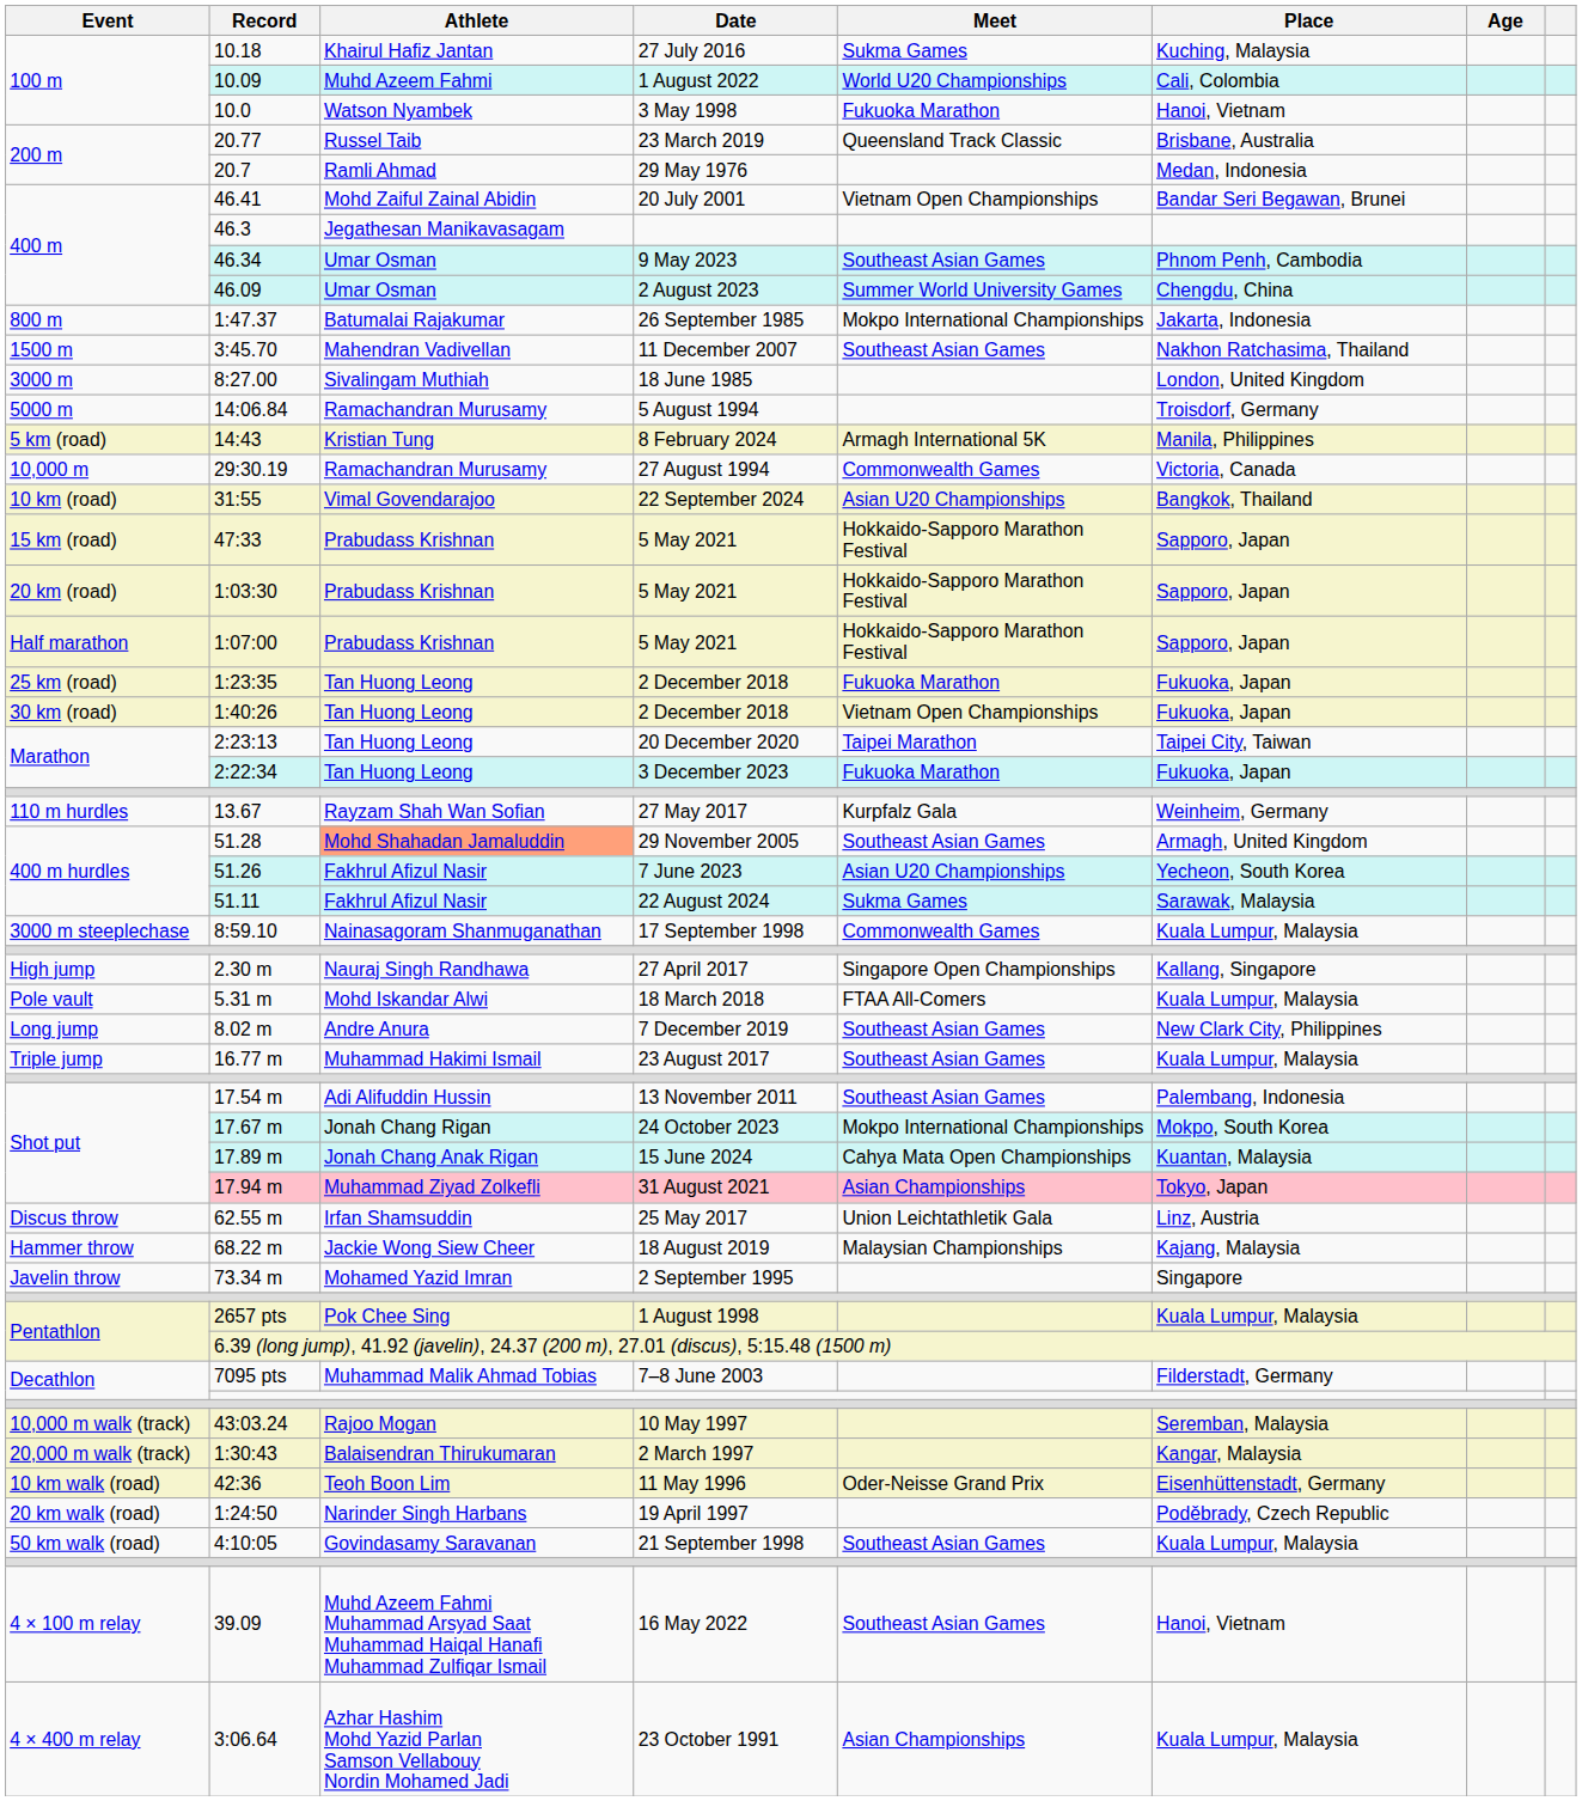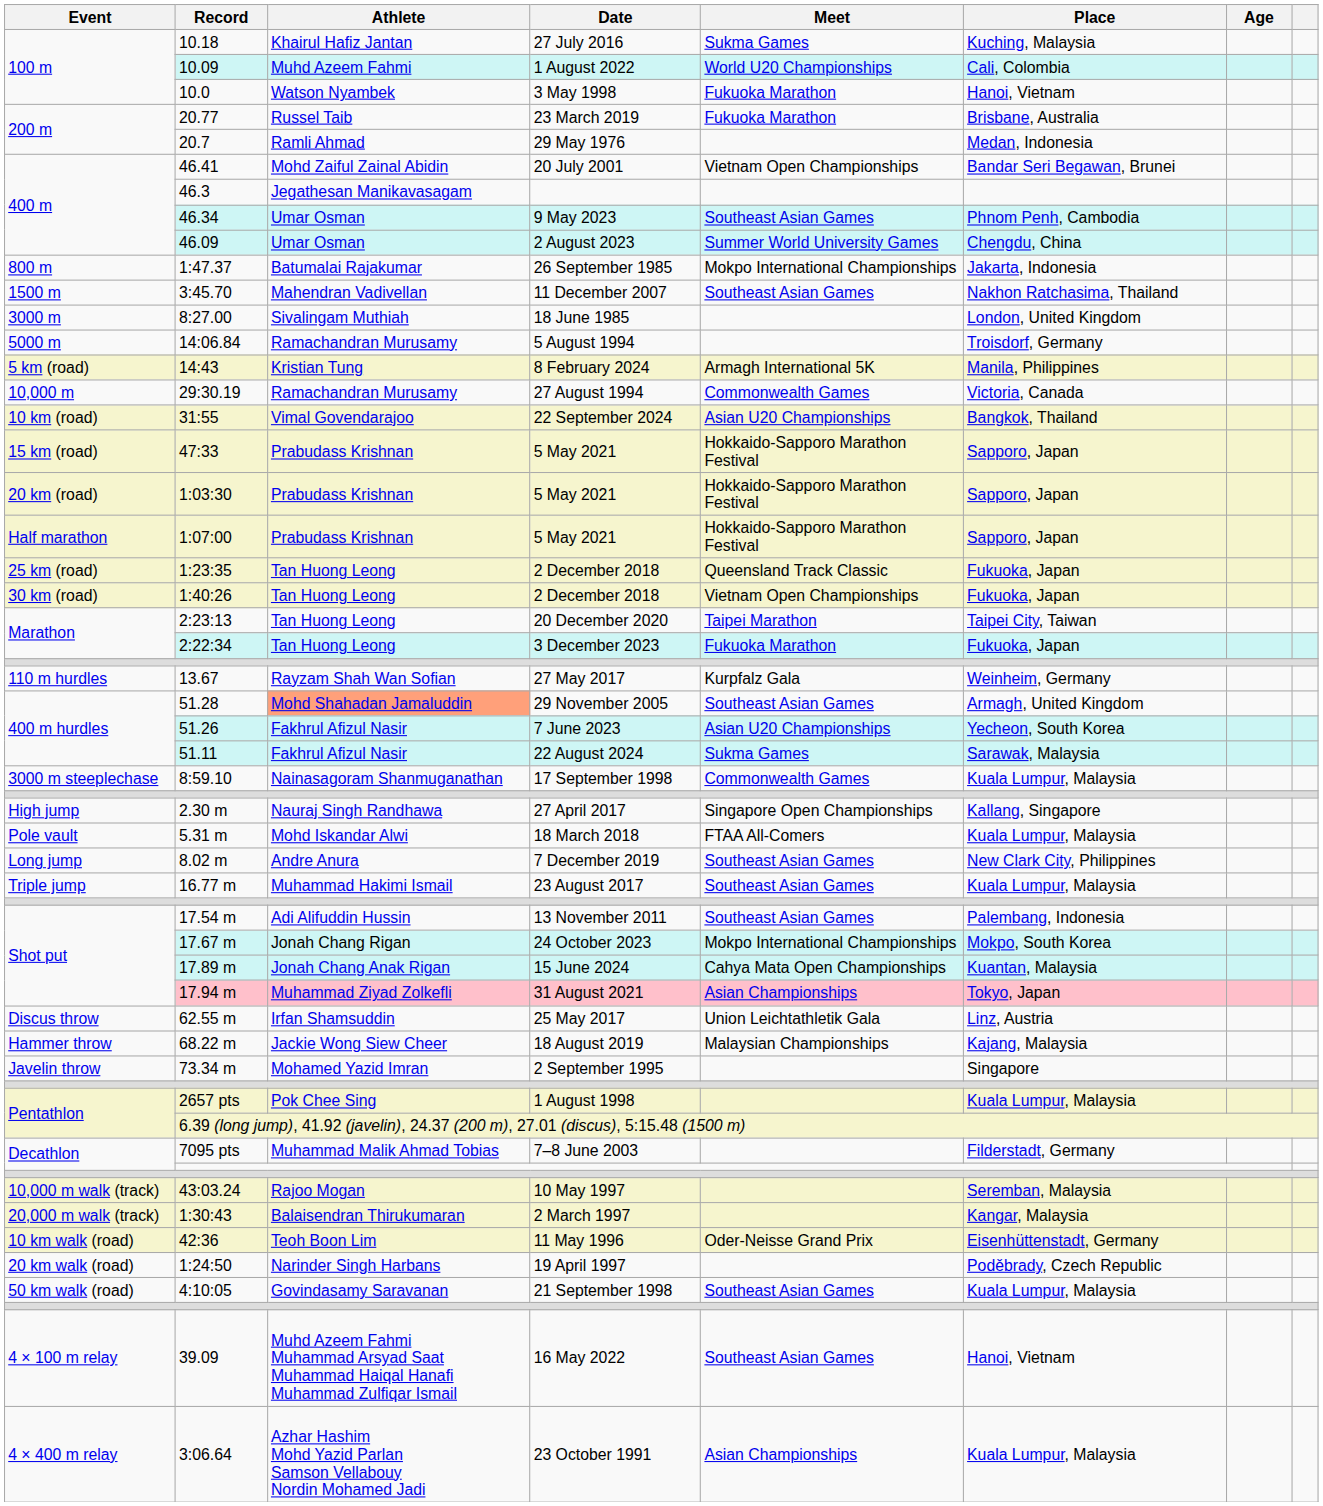20.77 | Meet: Queensland Track Classic -> Fukuoka Marathon
1:23:35 | Meet: Fukuoka Marathon -> Queensland Track Classic
